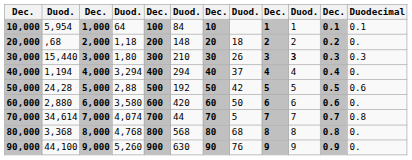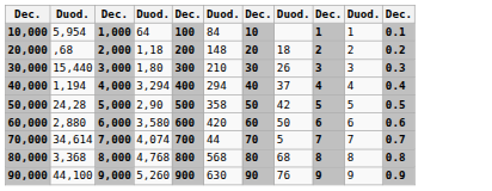- column: Duodecimal | 0.1 | 0. | 0.3 | 0. | 0.6 | 0. | 0.8 | 0. | 0.
30,000 | column 10: bold -> normal
50,000 | column 4: 2,88 -> 2,90
50,000 | column 6: 192 -> 358
